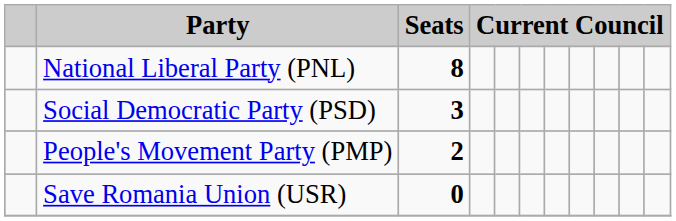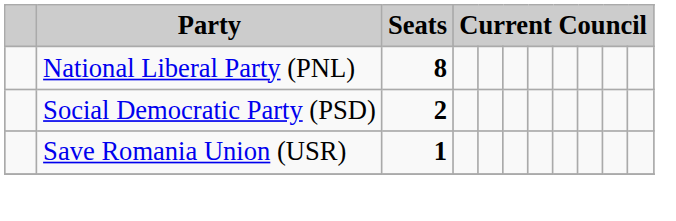Social Democratic Party (PSD) | Seats: 3 -> 2
- row: People's Movement Party (PMP) | 2
Save Romania Union (USR) | Seats: 0 -> 1
